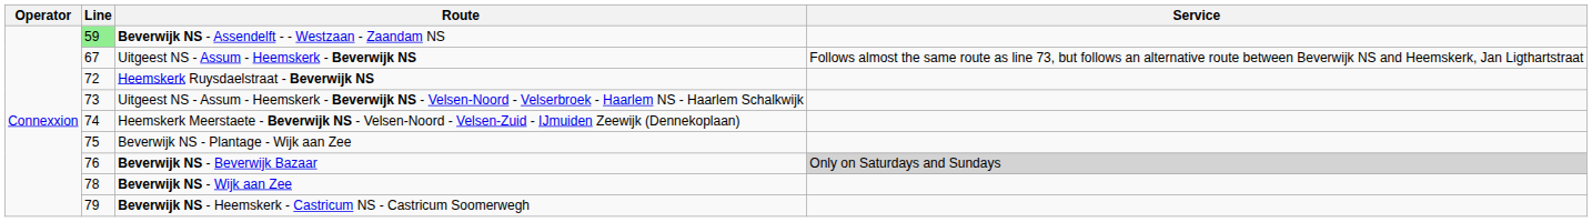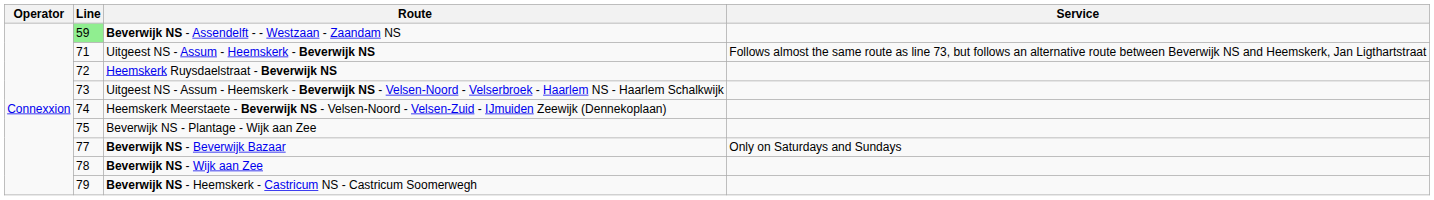Uitgeest NS - Assum - Heemskerk - Beverwijk NS | Line: 67 -> 71
Beverwijk NS - Beverwijk Bazaar | Line: 76 -> 77
Beverwijk NS - Beverwijk Bazaar | Service: lightgrey background -> no background
